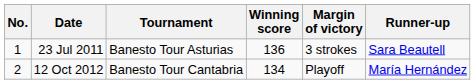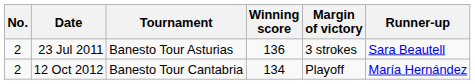23 Jul 2011 | No.: 1 -> 2
